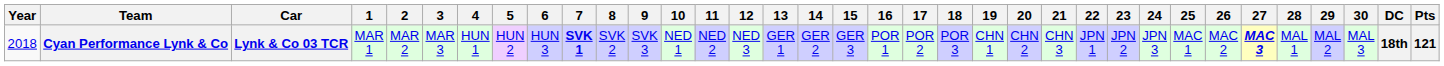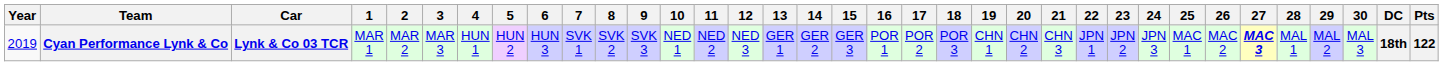Cyan Performance Lynk & Co | Year: 2018 -> 2019
Cyan Performance Lynk & Co | 7: bold -> normal
Cyan Performance Lynk & Co | Pts: 121 -> 122
